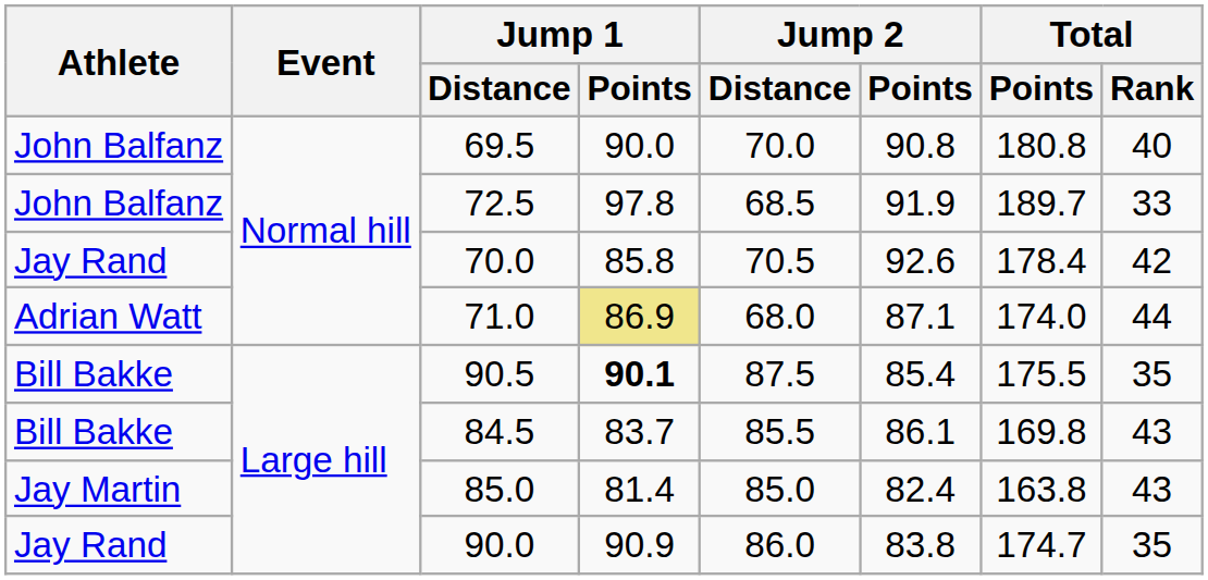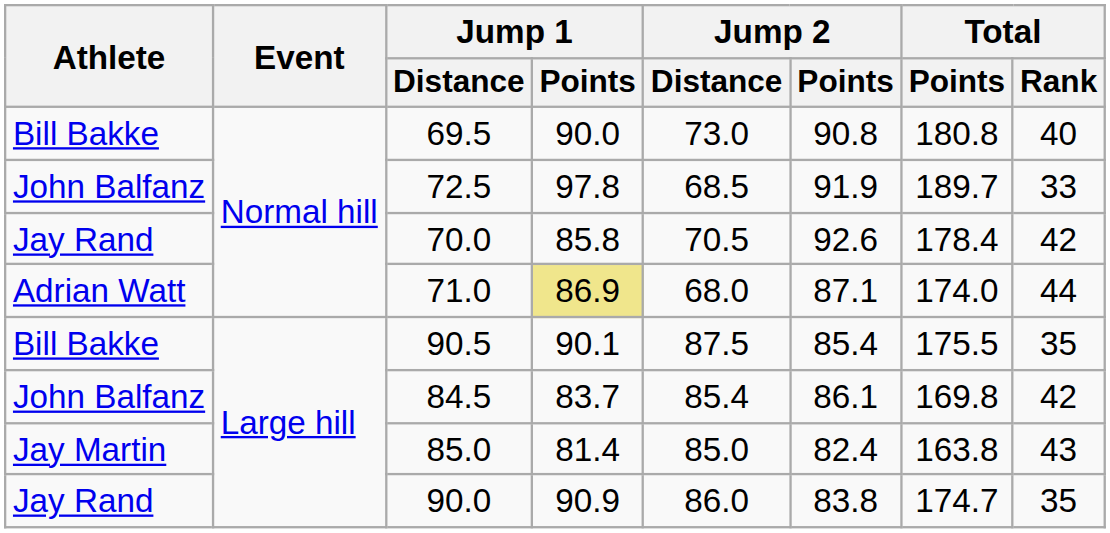69.5 | Athlete: John Balfanz -> Bill Bakke
69.5 | Jump 2 / Distance: 70.0 -> 73.0
90.5 | Jump 1 / Points: bold -> normal
84.5 | Athlete: Bill Bakke -> John Balfanz
84.5 | Jump 2 / Distance: 85.5 -> 85.4
84.5 | Total / Rank: 43 -> 42
